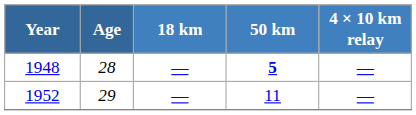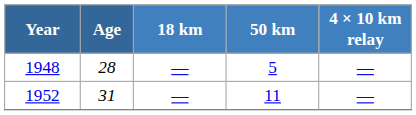1948 | 50 km: bold -> normal
1952 | Age: 29 -> 31
